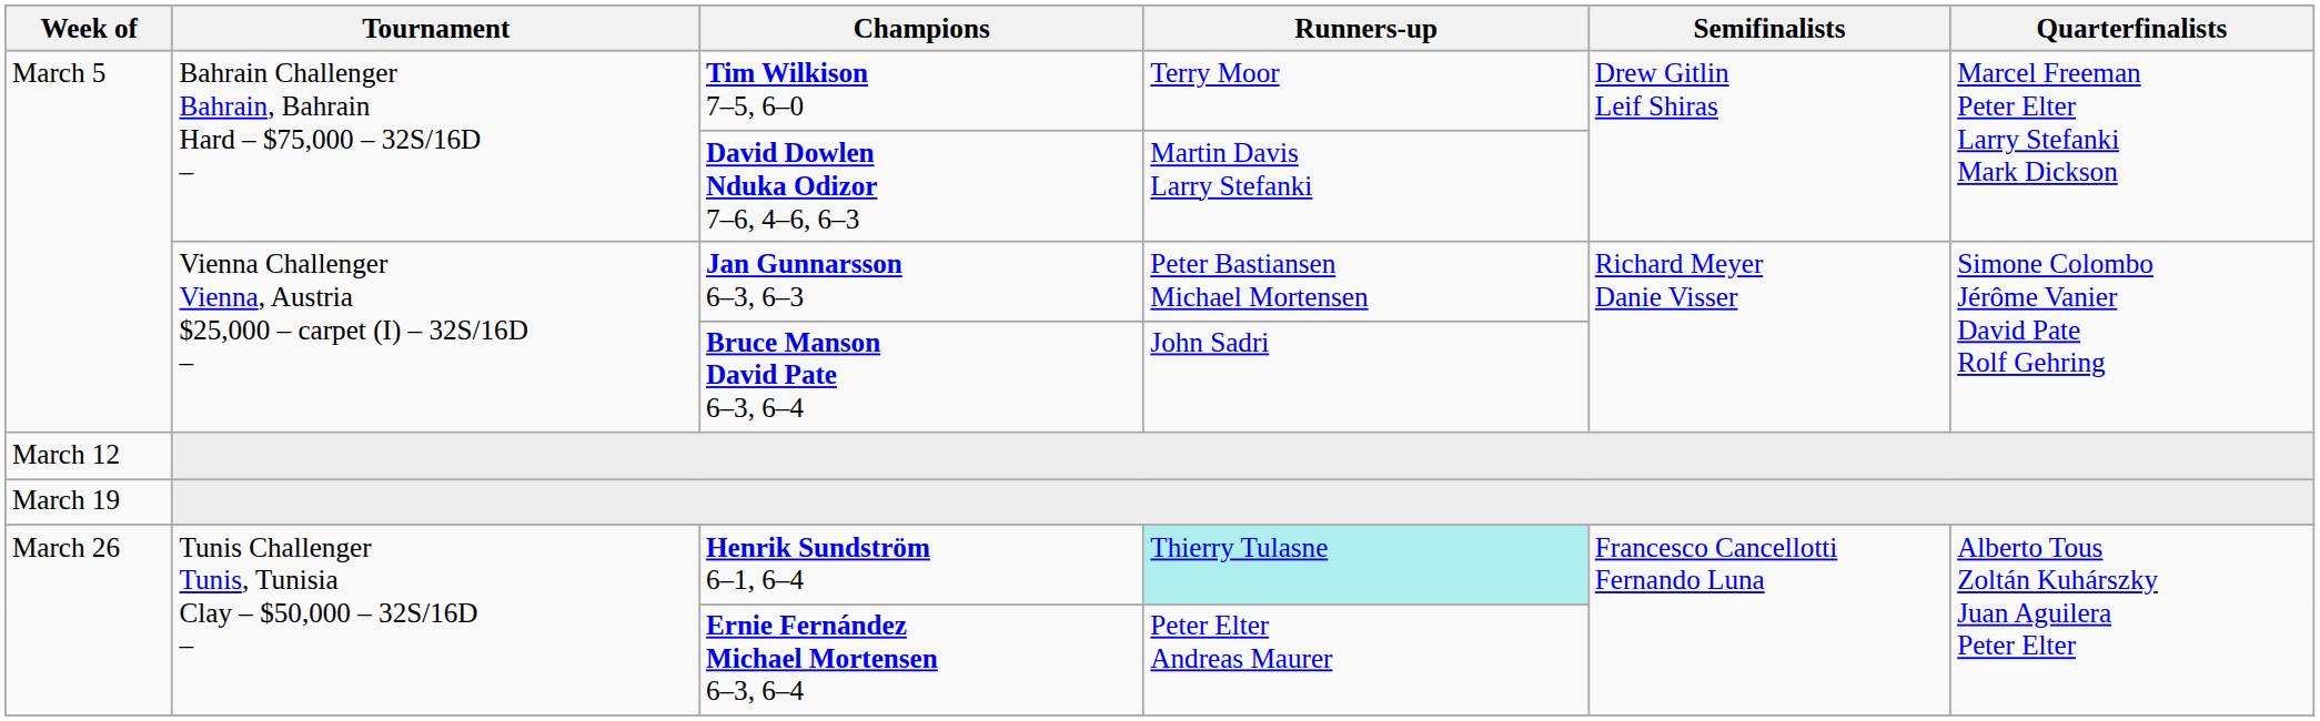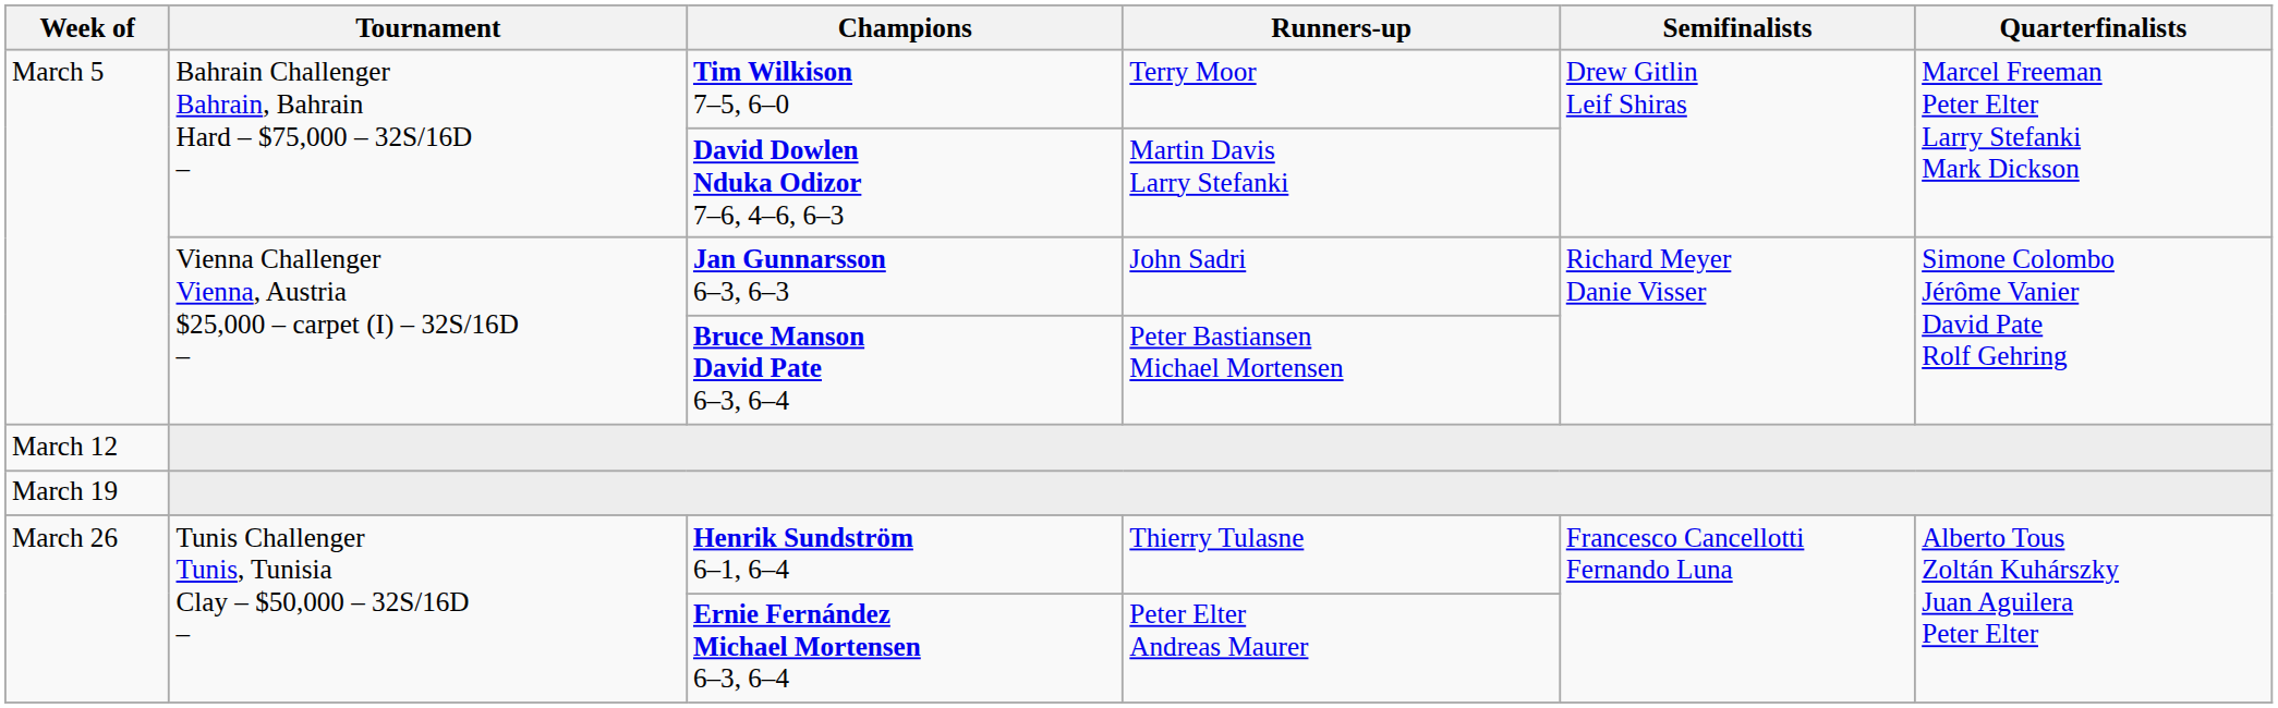Jan Gunnarsson 6–3, 6–3 | Runners-up: Peter Bastiansen Michael Mortensen -> John Sadri
Bruce Manson David Pate 6–3, 6–4 | Runners-up: John Sadri -> Peter Bastiansen Michael Mortensen
Henrik Sundström 6–1, 6–4 | Runners-up: paleturquoise background -> no background
